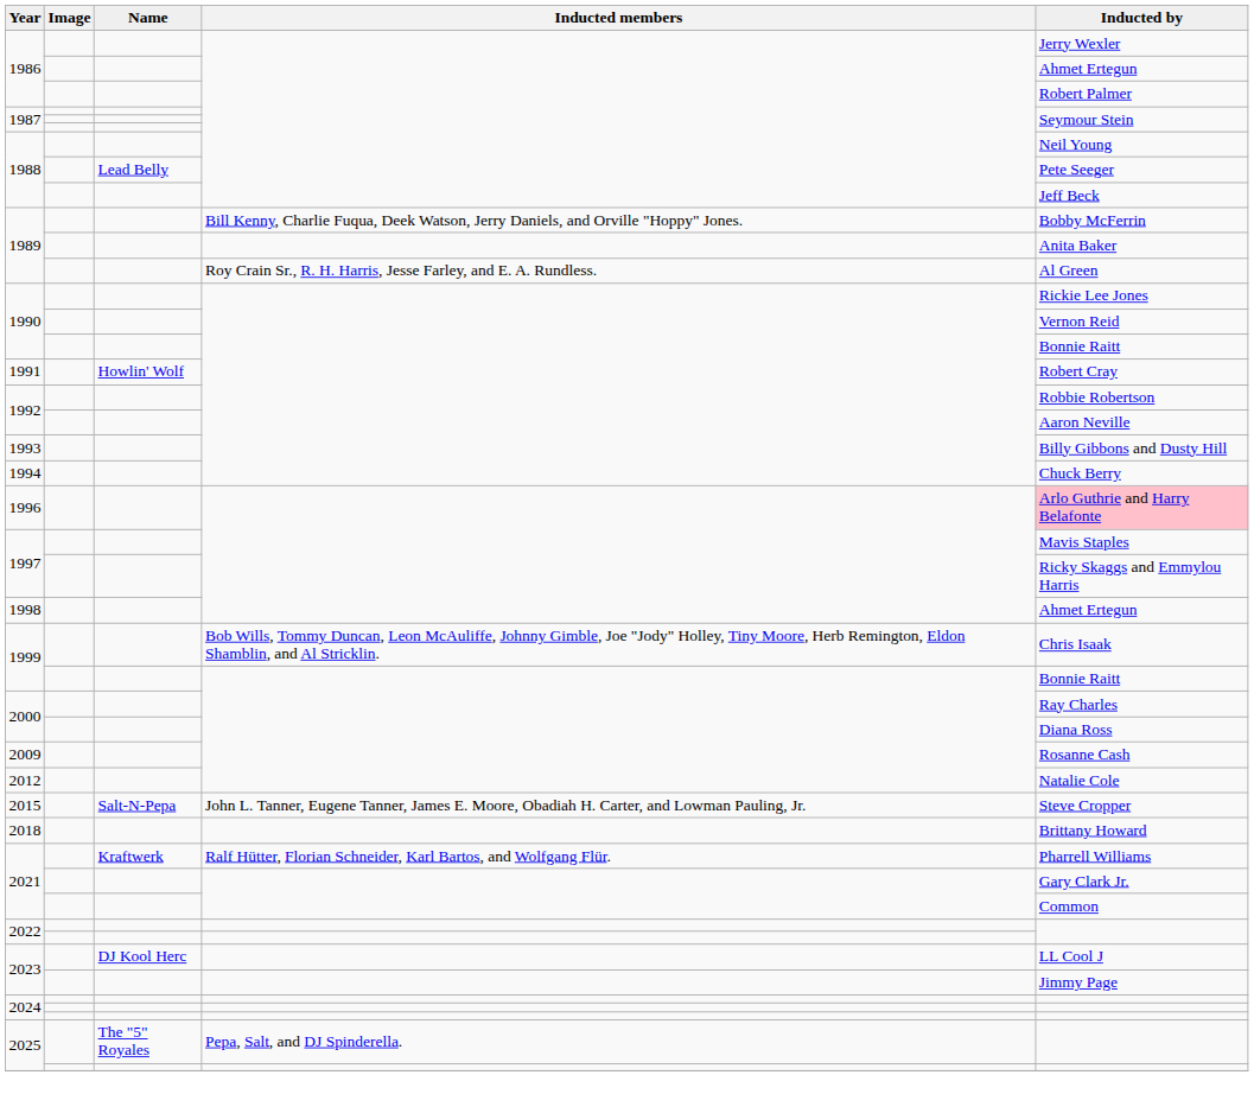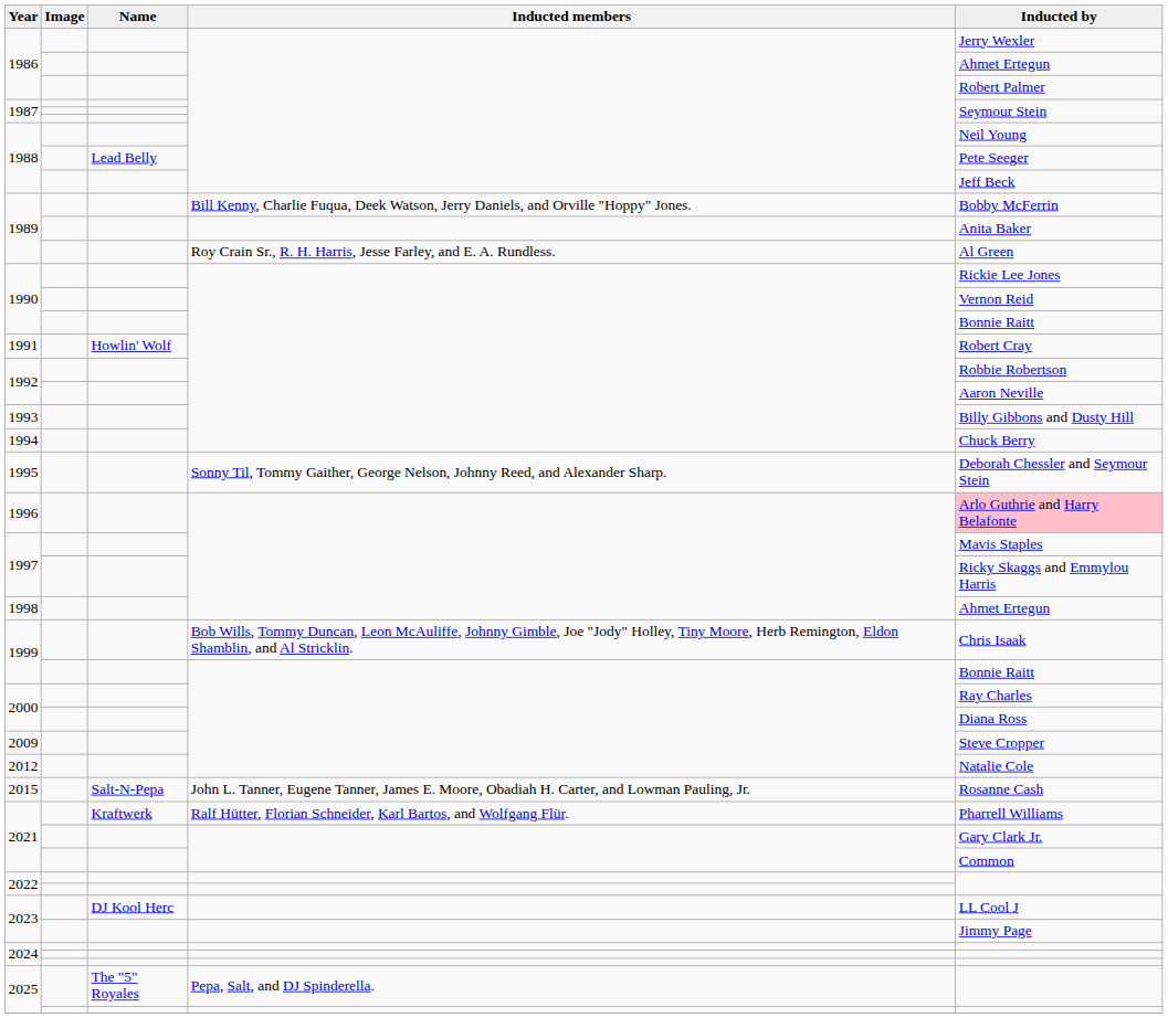+ row: 1995 | Sonny Til, Tommy Gaither, George Nelson, Johnny Reed, and Alexander Sharp. | Deborah Chessler and Seymour Stein
2009 | Inducted by: Rosanne Cash -> Steve Cropper
2015 | Inducted by: Steve Cropper -> Rosanne Cash
- row: 2018 | Brittany Howard
